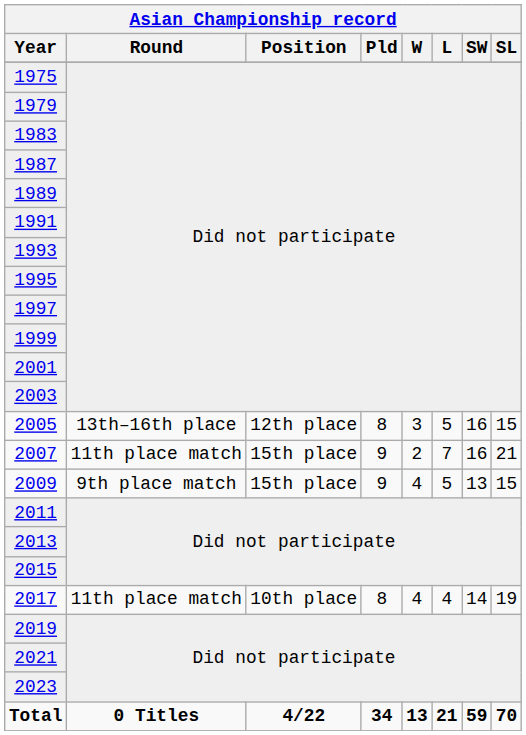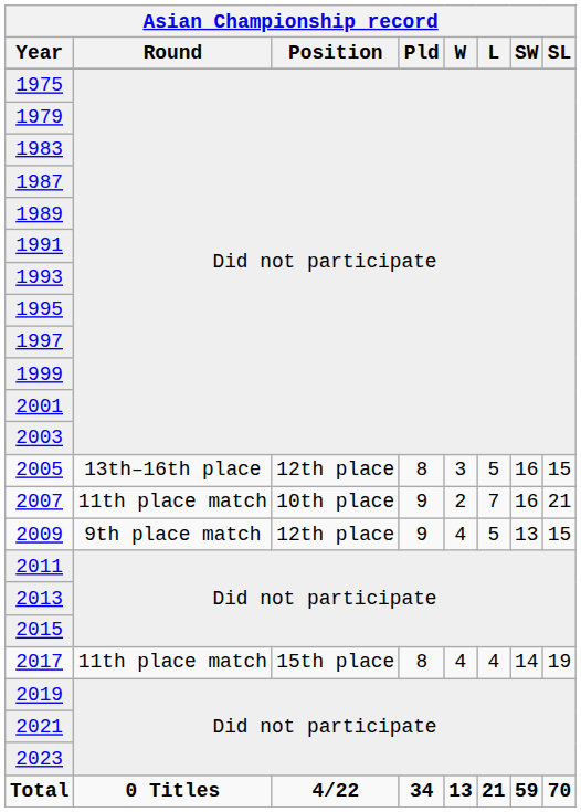2007 | Position: 15th place -> 10th place
2009 | Position: 15th place -> 12th place
2017 | Position: 10th place -> 15th place
